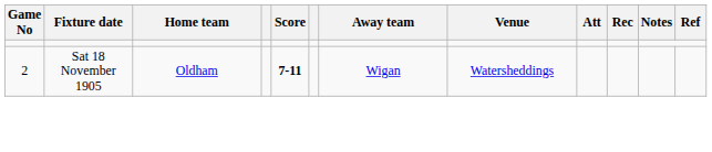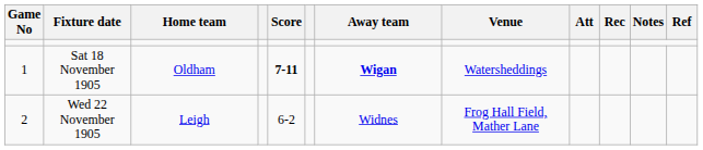Sat 18 November 1905 | Game No: 2 -> 1
Sat 18 November 1905 | Away team: normal -> bold
+ row: 2 | Wed 22 November 1905 | Leigh | 6-2 | Widnes | Frog Hall Field, Mather Lane
